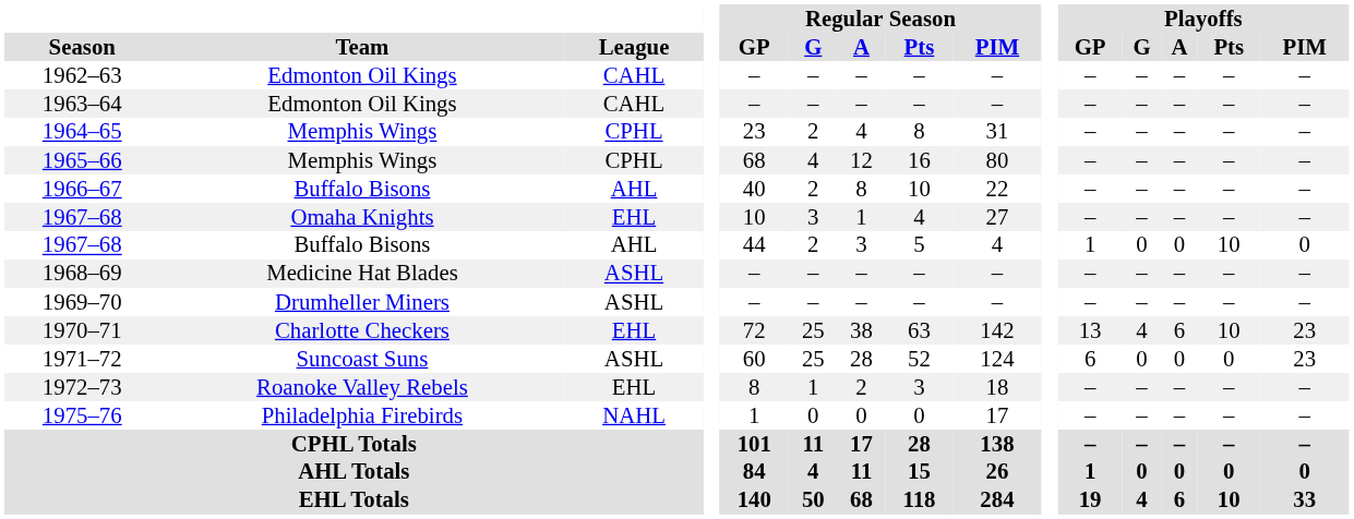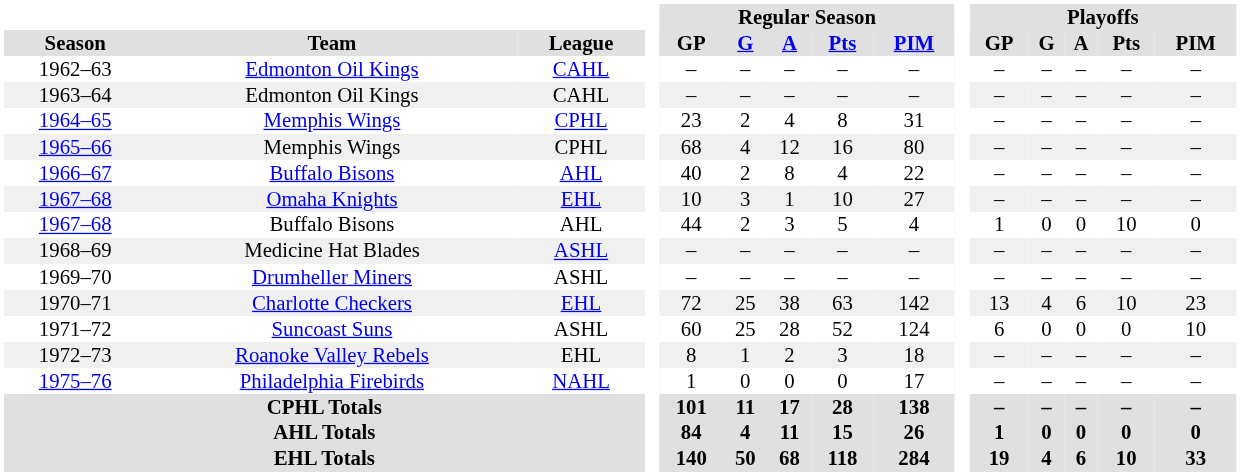1966–67 | Regular Season / Pts: 10 -> 4
1967–68 / Omaha Knights | Regular Season / Pts: 4 -> 10
1971–72 | Playoffs / PIM: 23 -> 10
